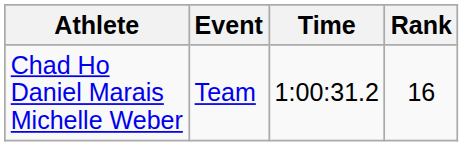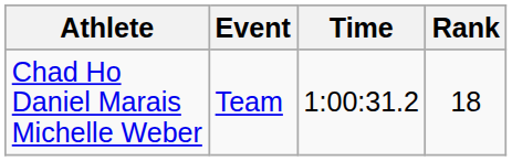Chad Ho Daniel Marais Michelle Weber | Rank: 16 -> 18
